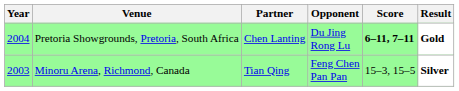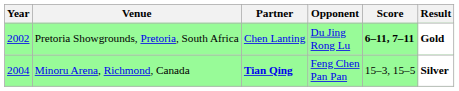Pretoria Showgrounds, Pretoria, South Africa | Year: 2004 -> 2002
Minoru Arena, Richmond, Canada | Year: 2003 -> 2004
Minoru Arena, Richmond, Canada | Partner: normal -> bold
